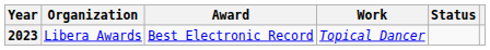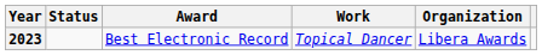columns swapped: Organization <-> Status
